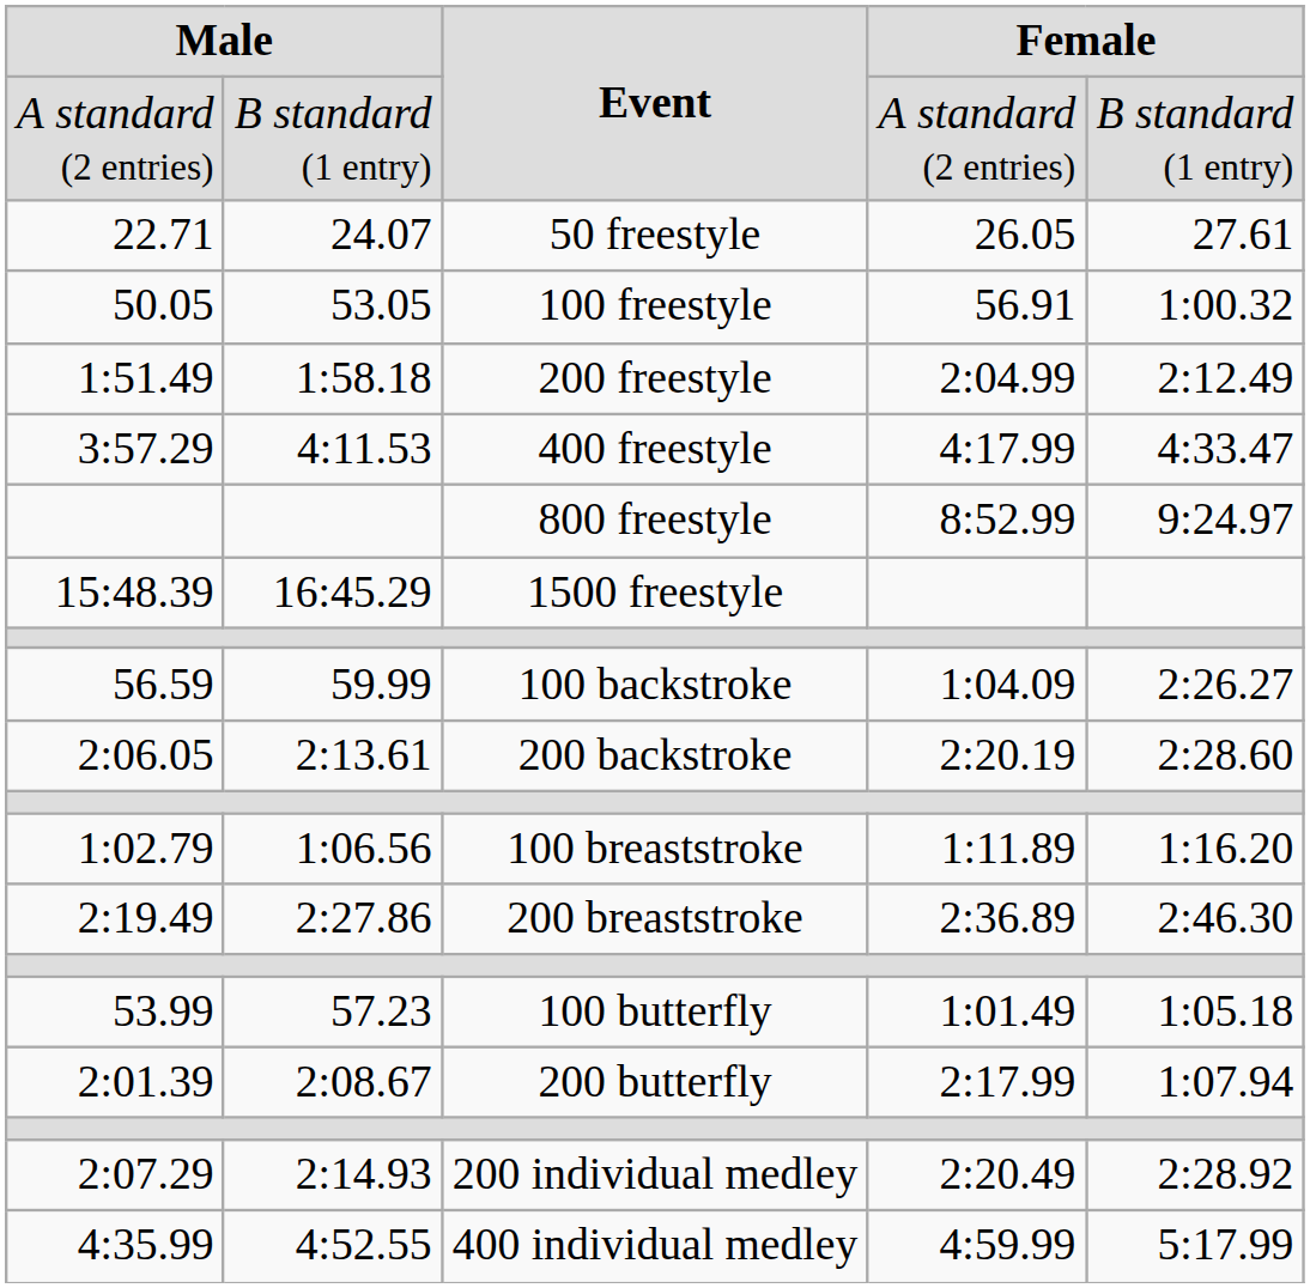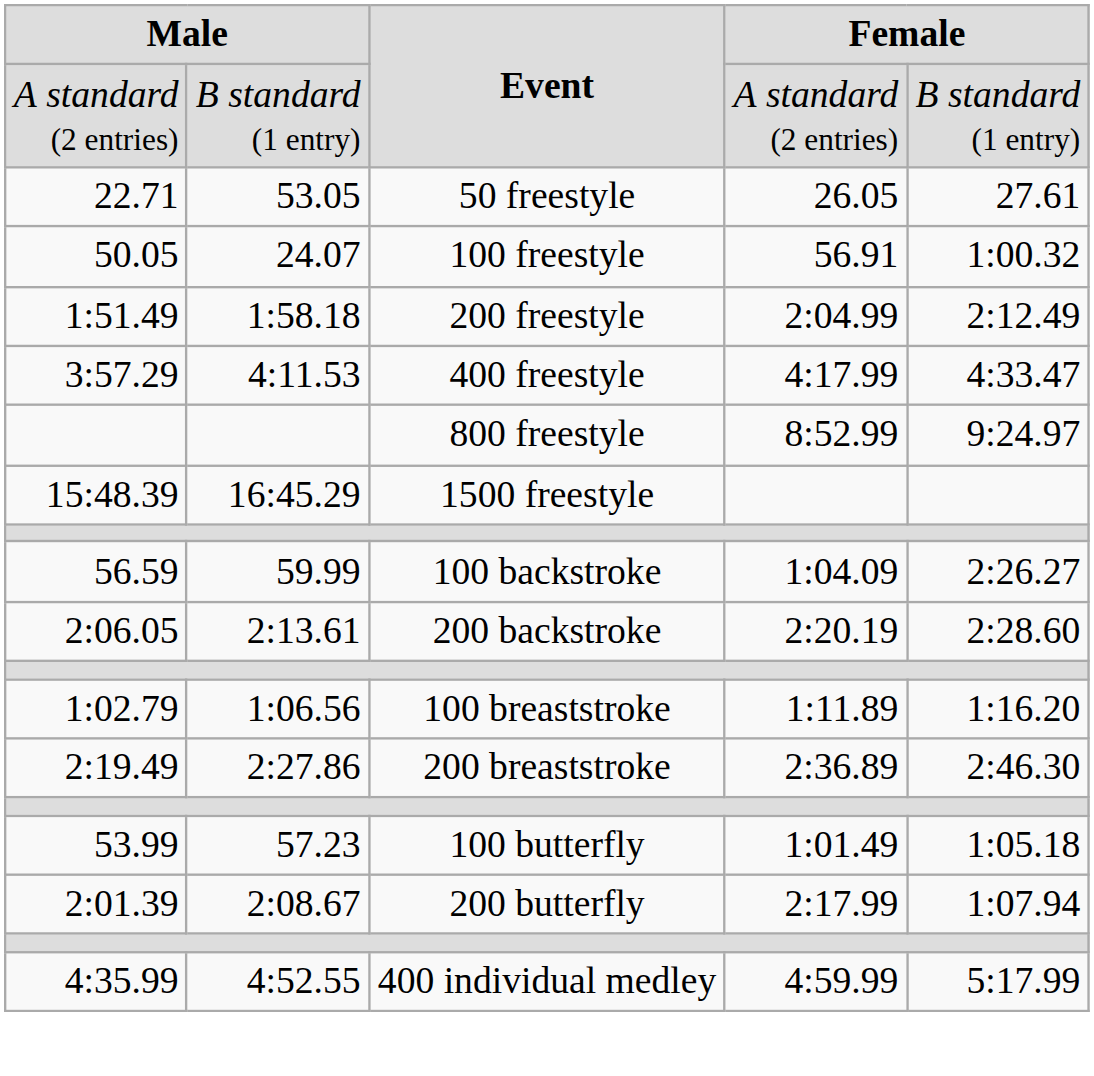50 freestyle | column 2: 24.07 -> 53.05
100 freestyle | column 2: 53.05 -> 24.07
- row: 2:07.29 | 2:14.93 | 200 individual medley | 2:20.49 | 2:28.92
